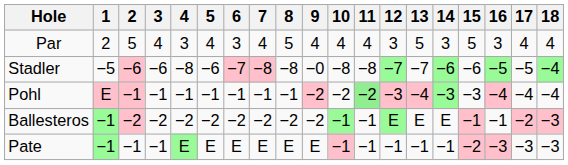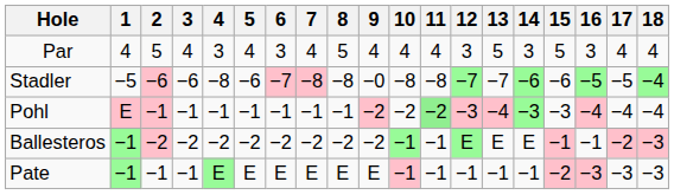Par | 1: 2 -> 4
